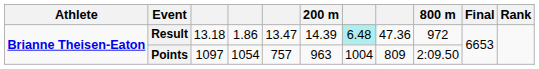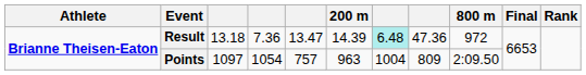Result | column 4: 1.86 -> 7.36
